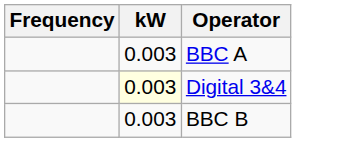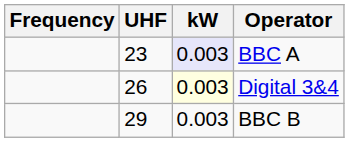+ column: UHF | 23 | 26 | 29
BBC A | kW: no background -> lavender background
